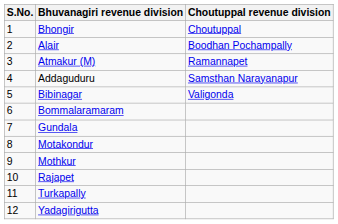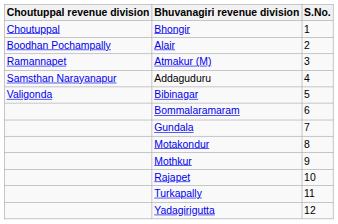columns swapped: S.No. <-> Choutuppal revenue division
